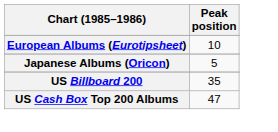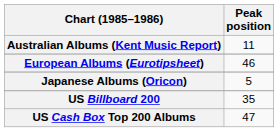+ row: Australian Albums (Kent Music Report) | 11
European Albums (Eurotipsheet) | Peak position: 10 -> 46
